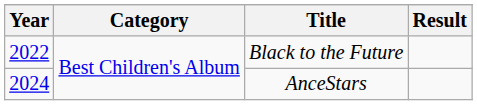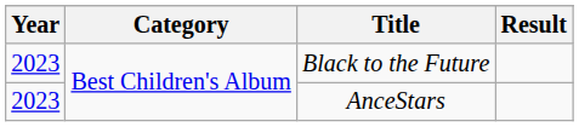Black to the Future | Year: 2022 -> 2023
AnceStars | Year: 2024 -> 2023
